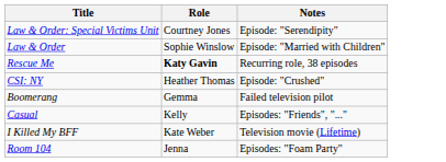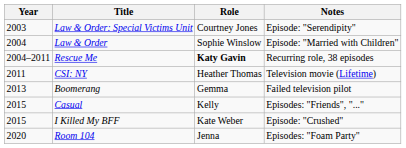+ column: Year | 2003 | 2004 | 2004–2011 | 2011 | 2013 | 2015 | 2015 | 2020
CSI: NY | Notes: Episode: "Crushed" -> Television movie (Lifetime)
I Killed My BFF | Notes: Television movie (Lifetime) -> Episode: "Crushed"
